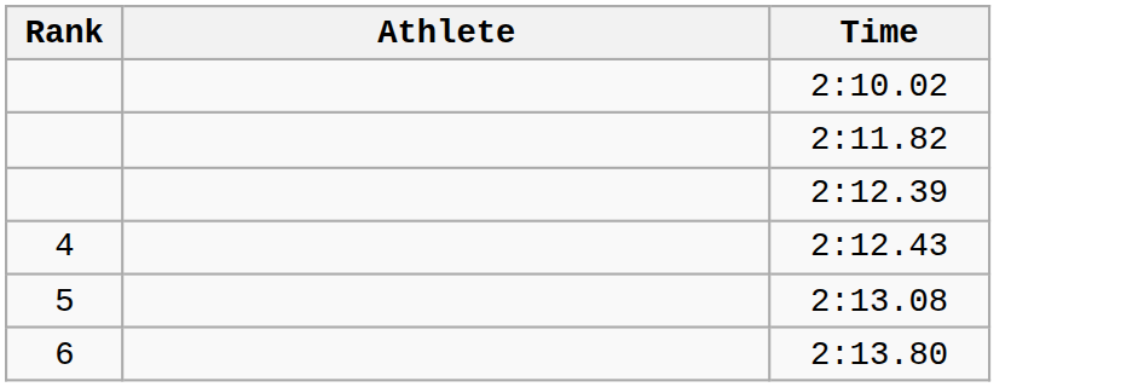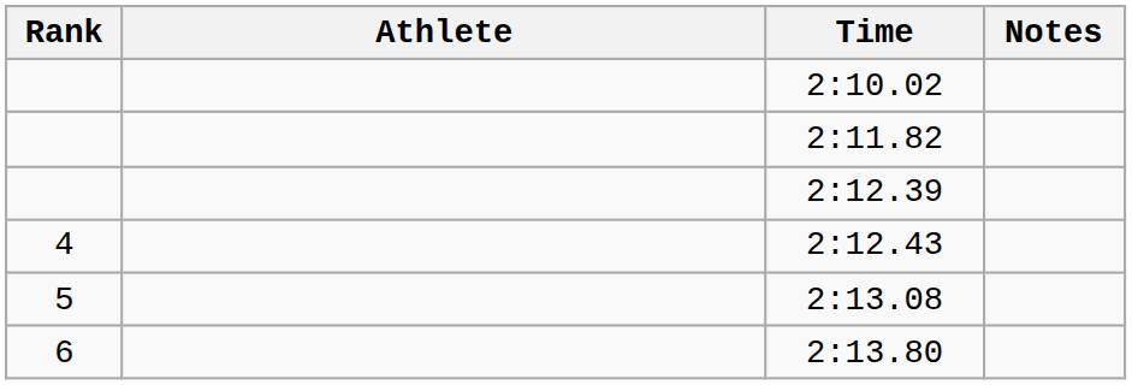+ column: Notes
